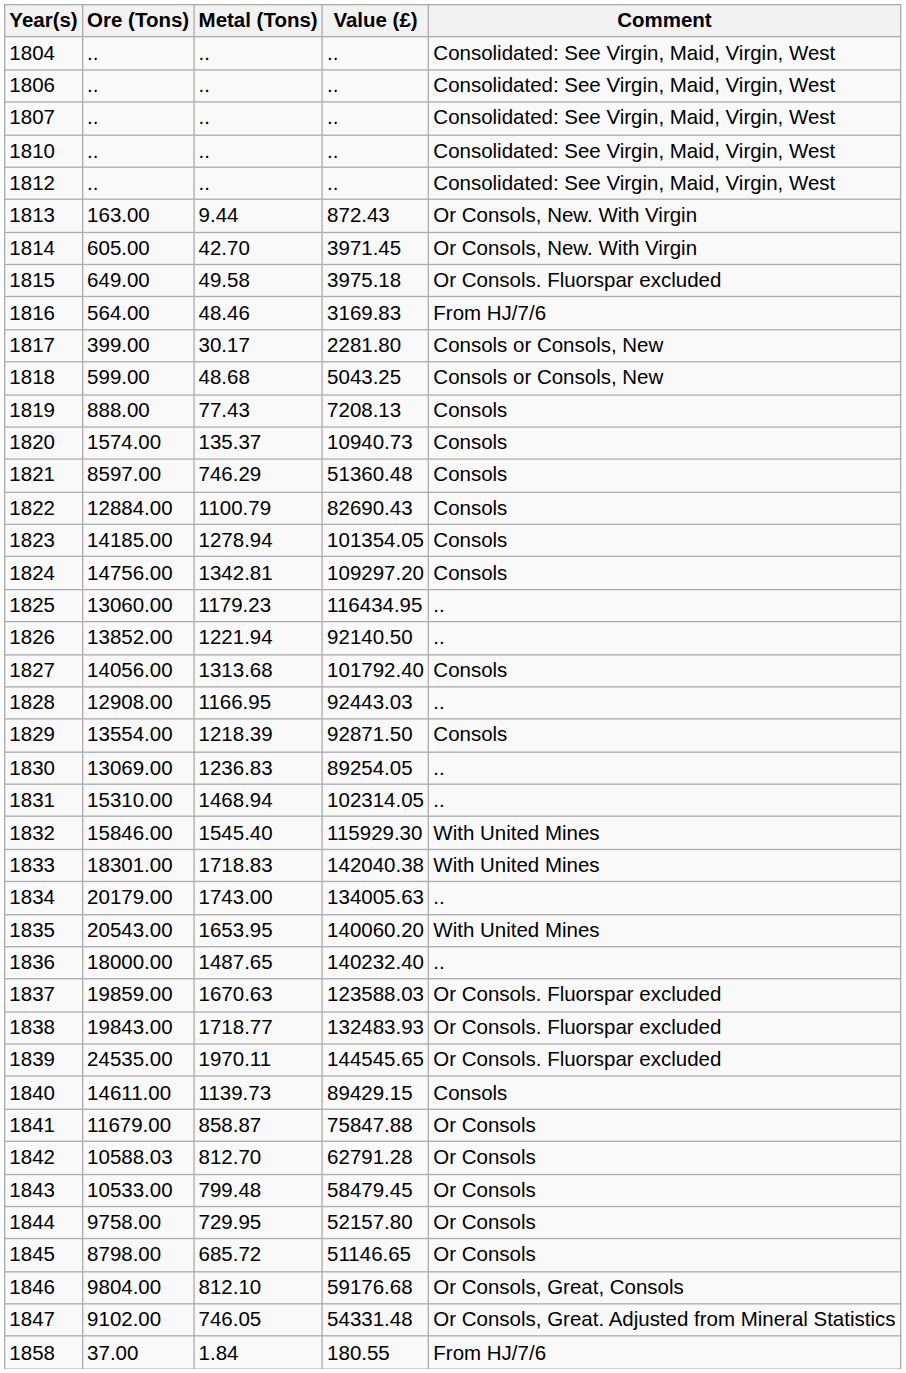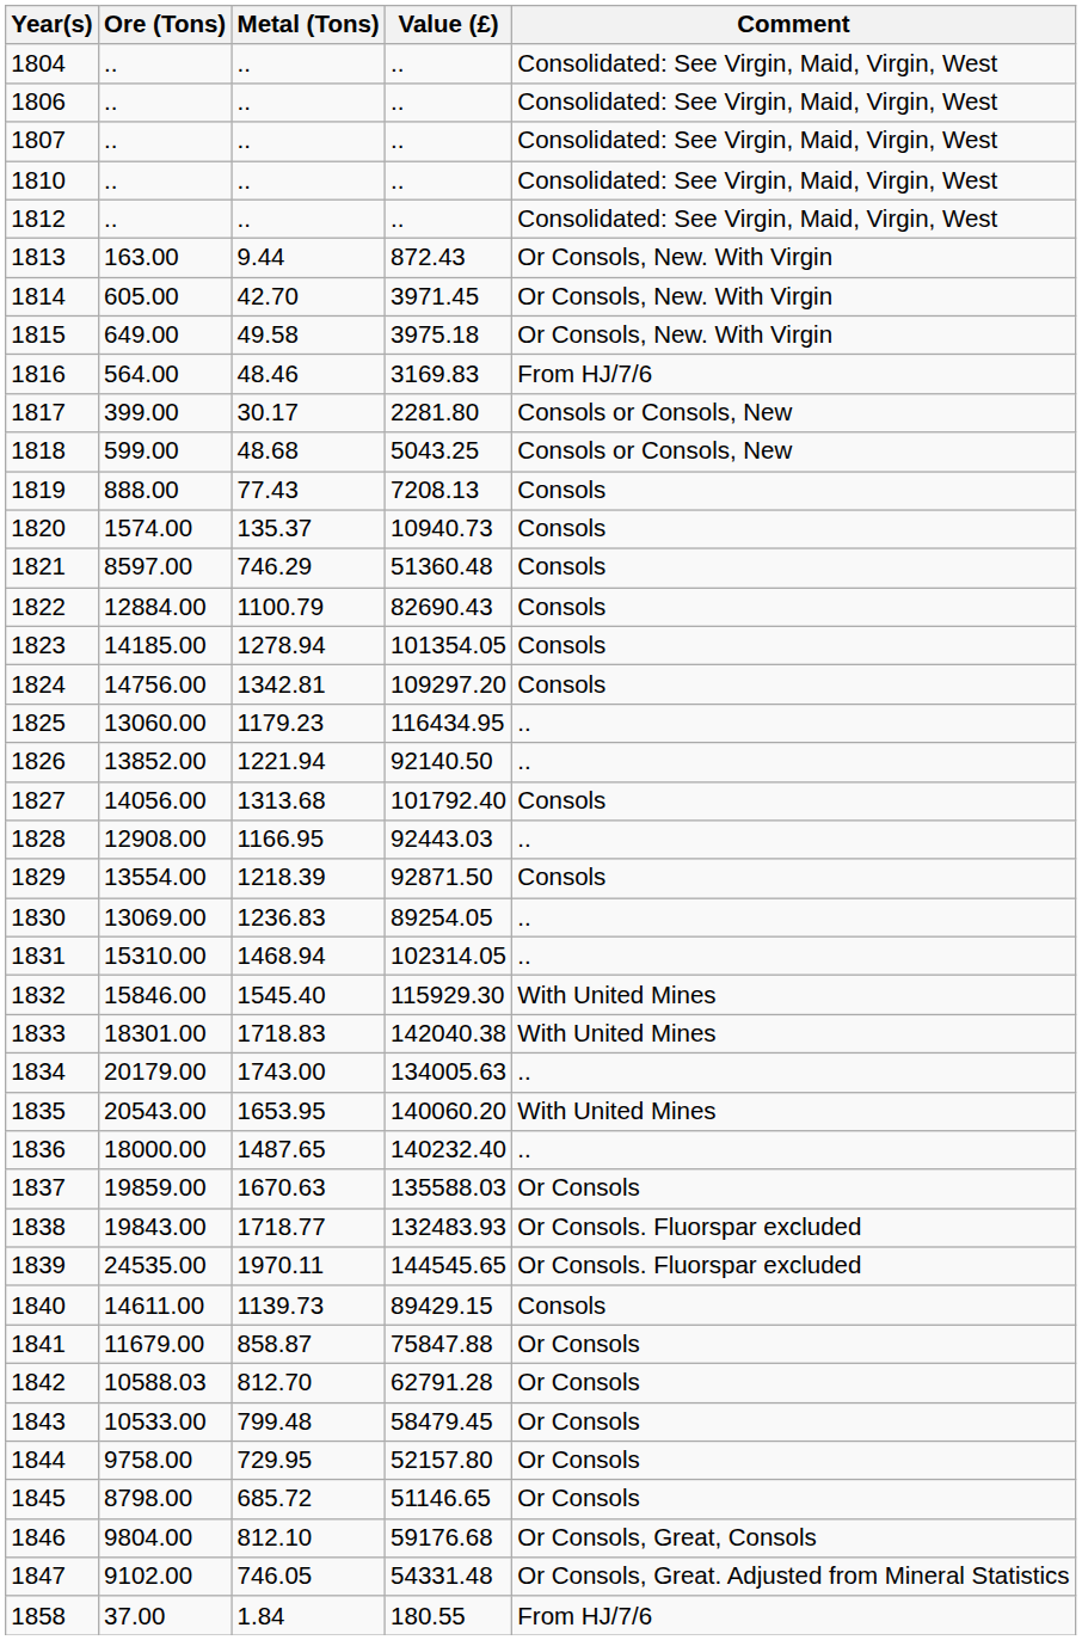1815 | Comment: Or Consols. Fluorspar excluded -> Or Consols, New. With Virgin
1837 | Value (£): 123588.03 -> 135588.03
1837 | Comment: Or Consols. Fluorspar excluded -> Or Consols
